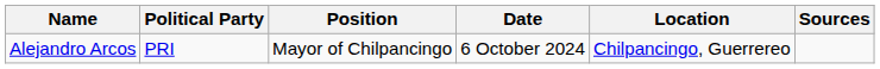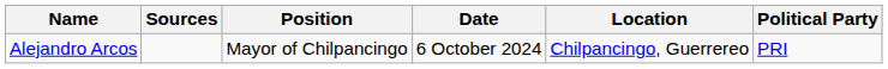columns swapped: Political Party <-> Sources
